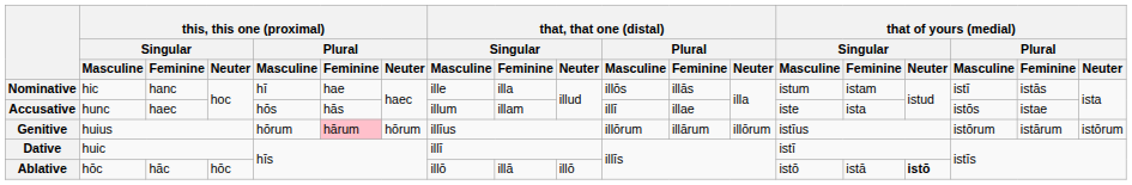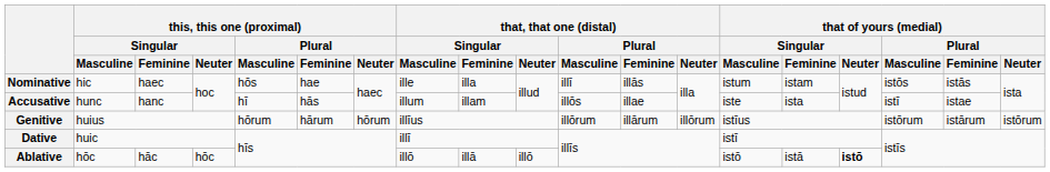Nominative | this, this one (proximal) / Singular / Feminine: hanc -> haec
Nominative | this, this one (proximal) / Plural / Masculine: hī -> hōs
Nominative | that, that one (distal) / Plural / Masculine: illōs -> illī
Nominative | that of yours (medial) / Plural / Masculine: istī -> istōs
Accusative | this, this one (proximal) / Singular / Feminine: haec -> hanc
Accusative | this, this one (proximal) / Plural / Masculine: hōs -> hī
Accusative | that, that one (distal) / Plural / Masculine: illī -> illōs
Accusative | that of yours (medial) / Plural / Masculine: istōs -> istī
Genitive | this, this one (proximal) / Plural / Feminine: pink background -> no background
